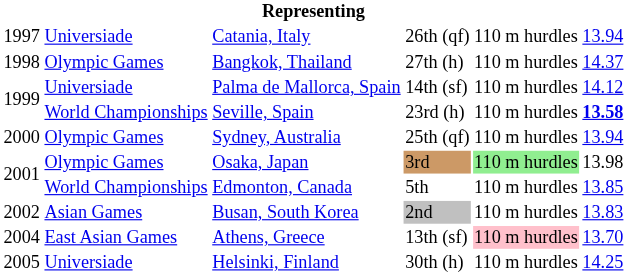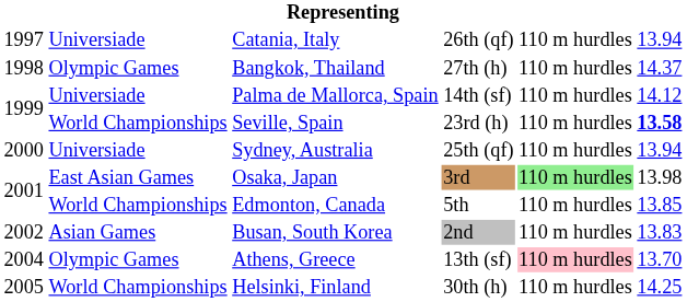Sydney, Australia | column 2: Olympic Games -> Universiade
Osaka, Japan | column 2: Olympic Games -> East Asian Games
Athens, Greece | column 2: East Asian Games -> Olympic Games
Helsinki, Finland | column 2: Universiade -> World Championships
